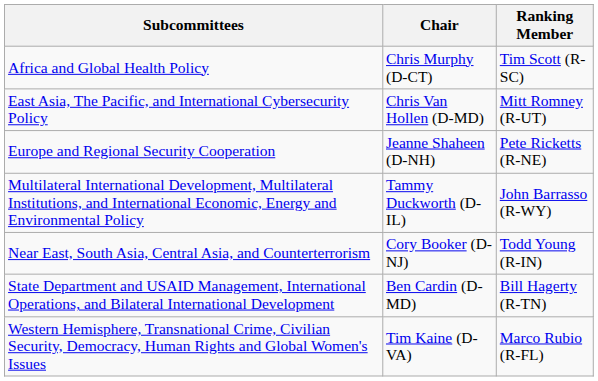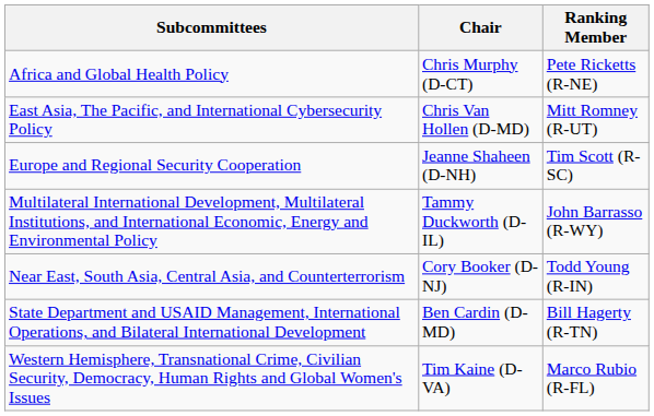Africa and Global Health Policy | Ranking Member: Tim Scott (R-SC) -> Pete Ricketts (R-NE)
Europe and Regional Security Cooperation | Ranking Member: Pete Ricketts (R-NE) -> Tim Scott (R-SC)
